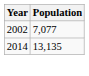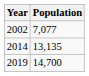+ row: 2019 | 14,700
